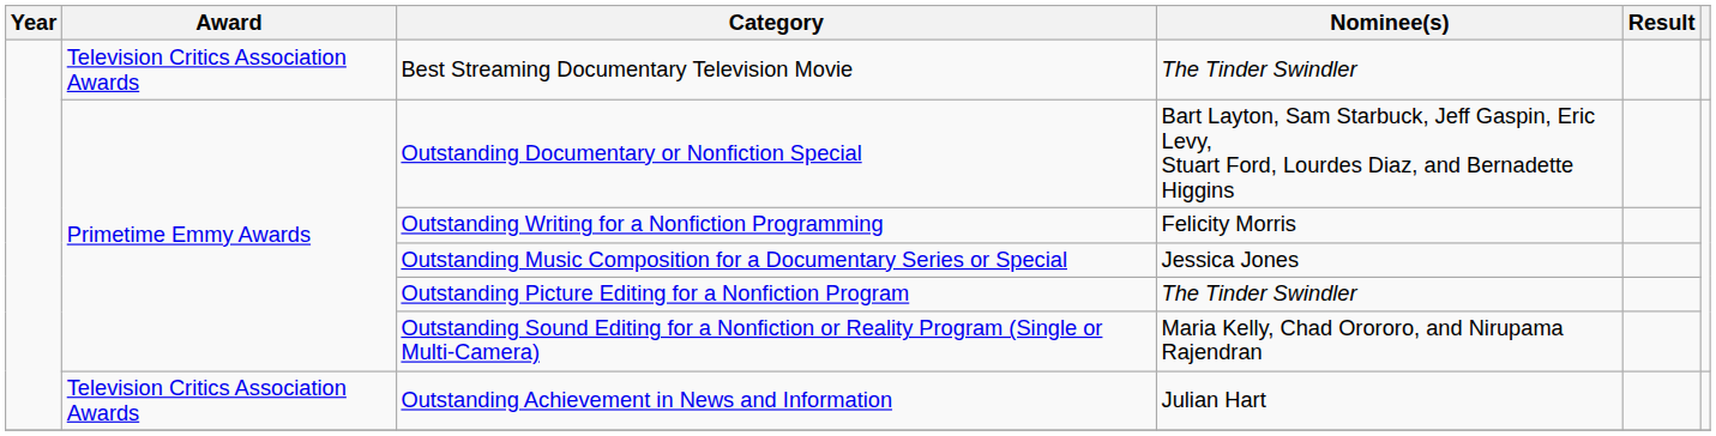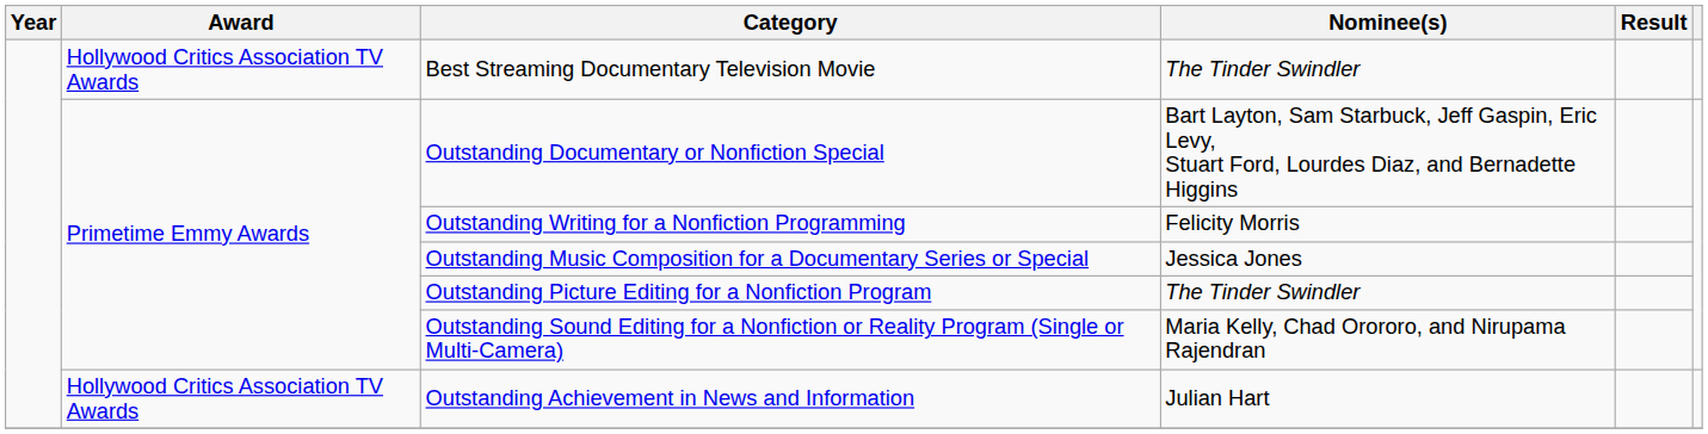Best Streaming Documentary Television Movie | Award: Television Critics Association Awards -> Hollywood Critics Association TV Awards
Outstanding Achievement in News and Information | Award: Television Critics Association Awards -> Hollywood Critics Association TV Awards
